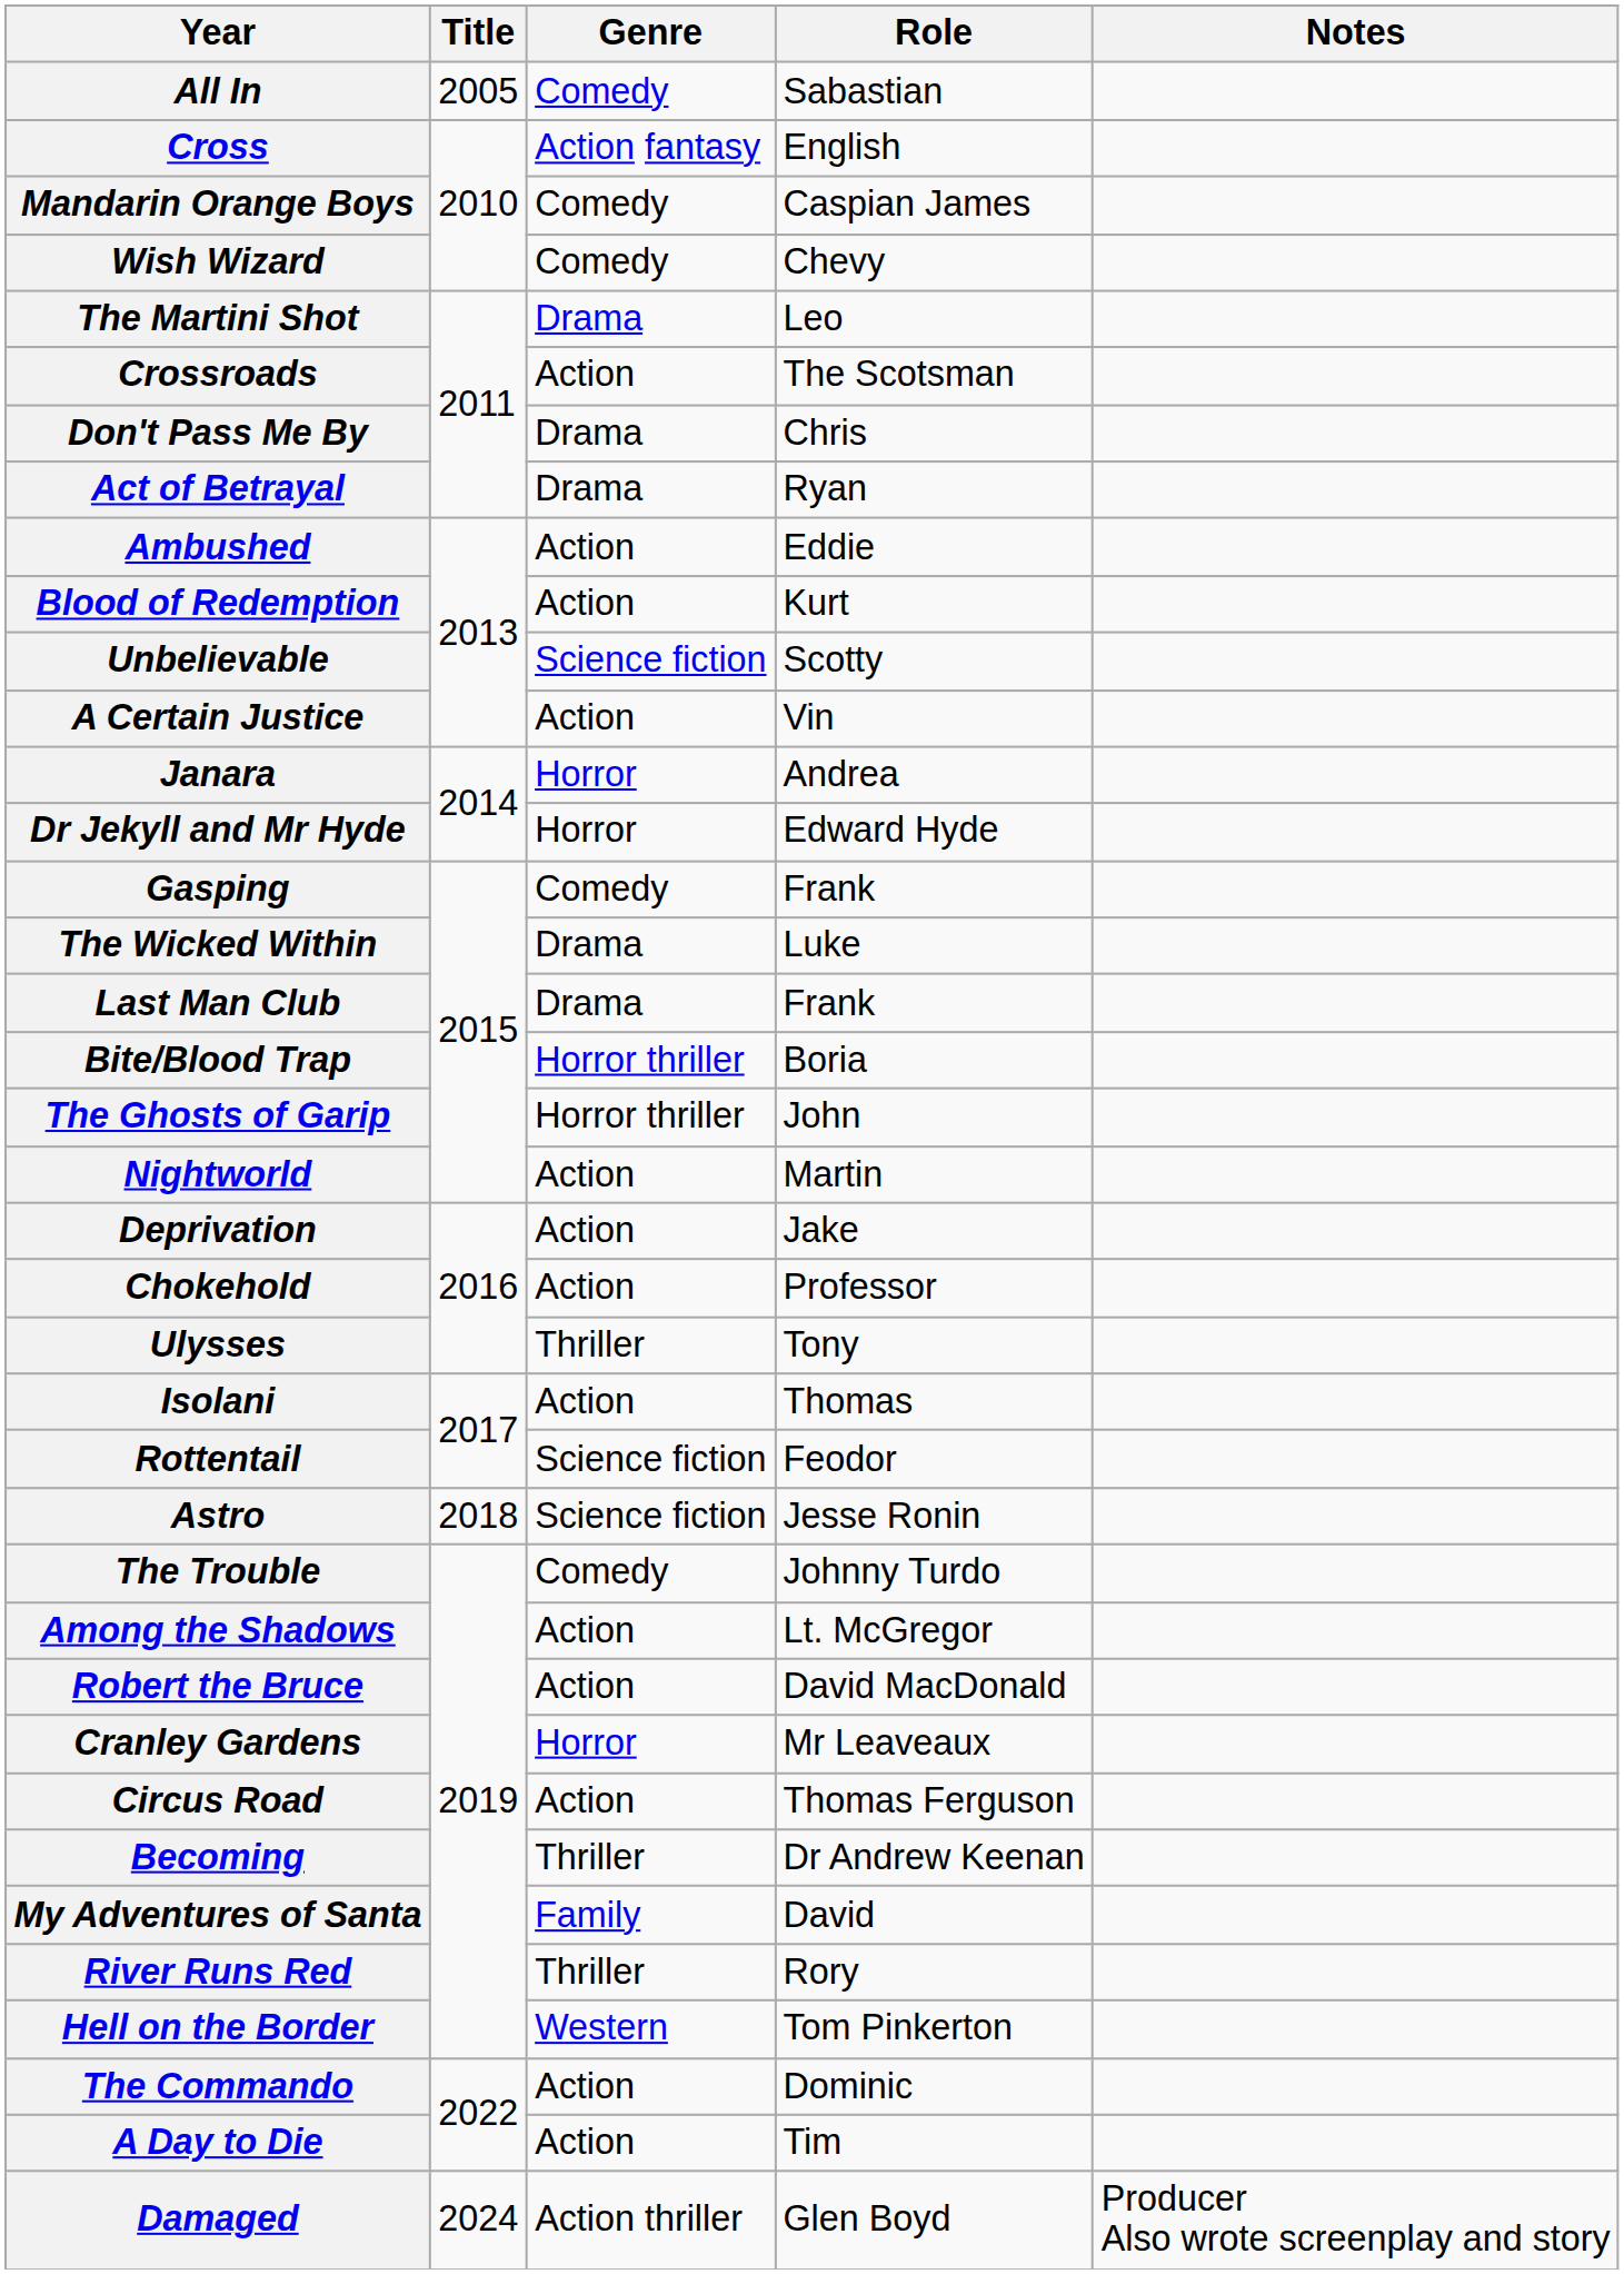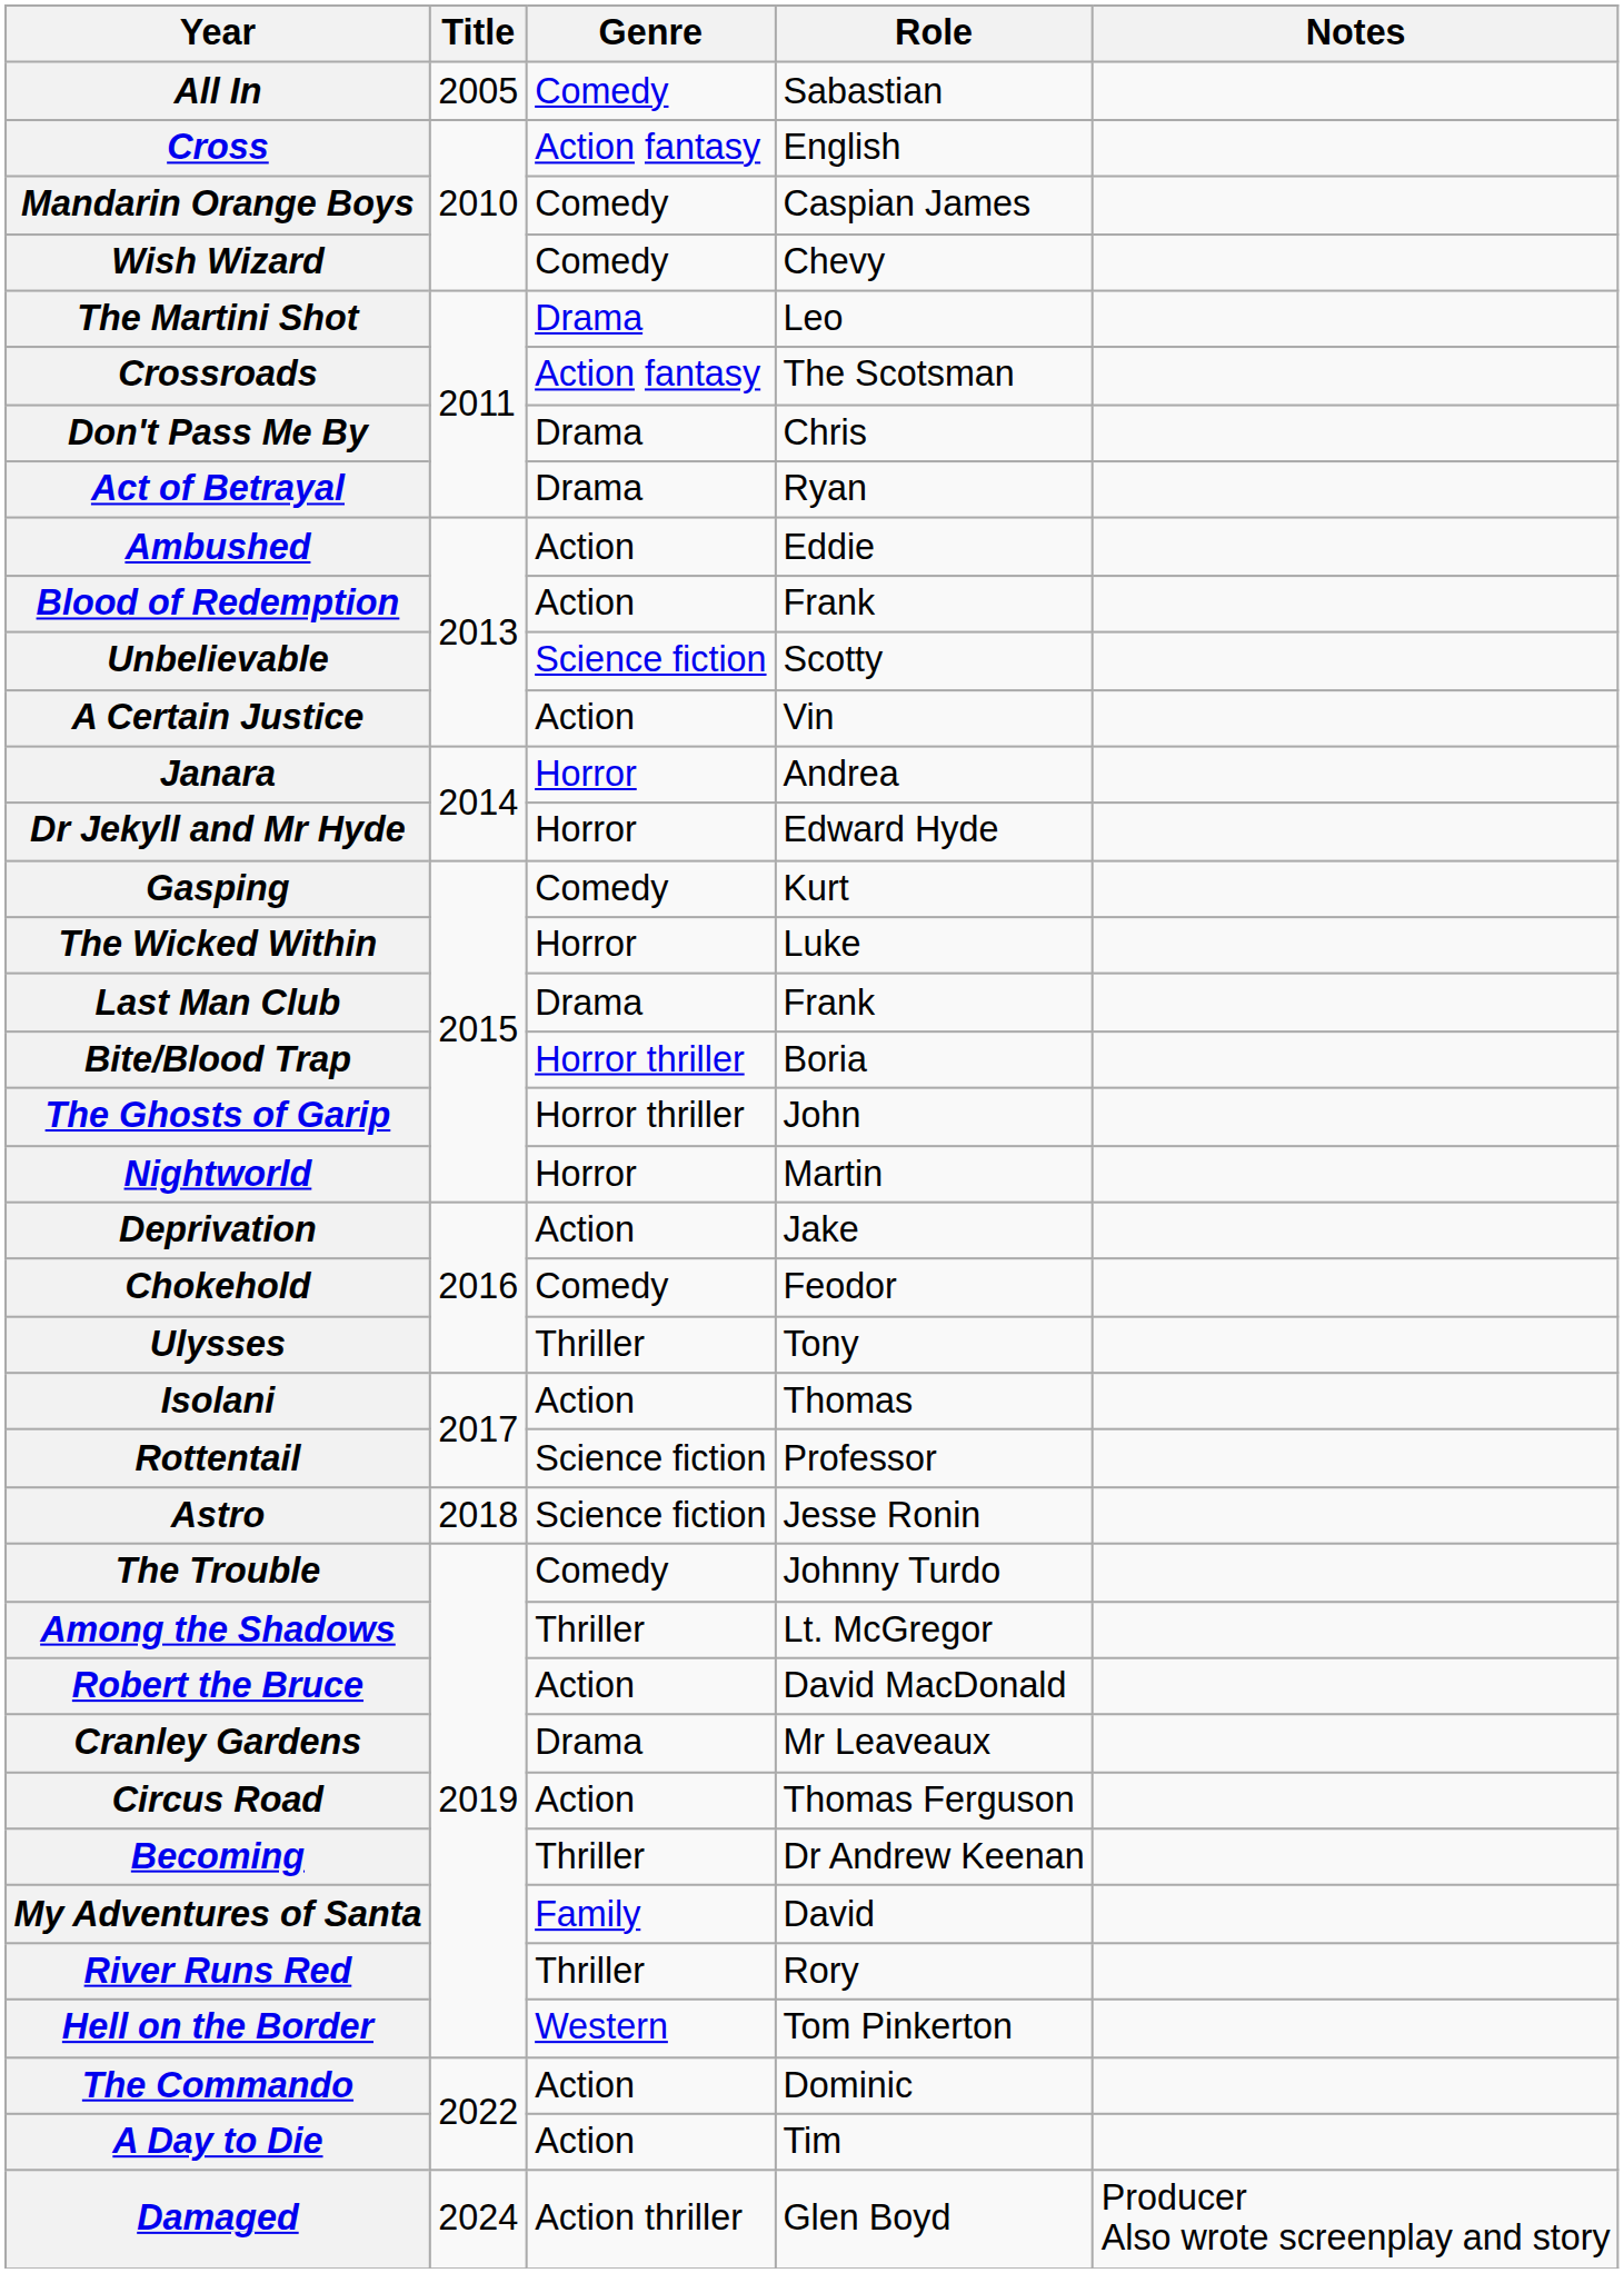Crossroads | Genre: Action -> Action fantasy
Blood of Redemption | Role: Kurt -> Frank
Gasping | Role: Frank -> Kurt
The Wicked Within | Genre: Drama -> Horror
Nightworld | Genre: Action -> Horror
Chokehold | Genre: Action -> Comedy
Chokehold | Role: Professor -> Feodor
Rottentail | Role: Feodor -> Professor
Among the Shadows | Genre: Action -> Thriller
Cranley Gardens | Genre: Horror -> Drama
